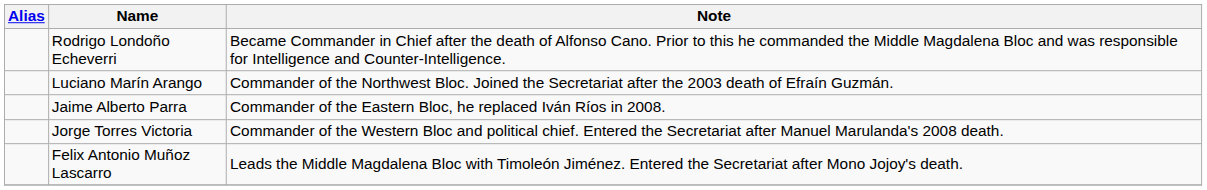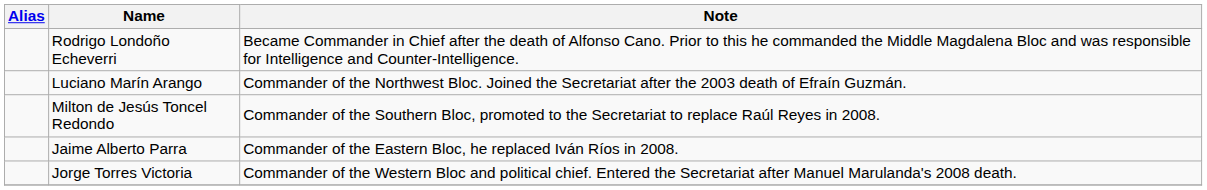+ row: Milton de Jesús Toncel Redondo | Commander of the Southern Bloc, promoted to the Secretariat to replace Raúl Reyes in 2008.
- row: Felix Antonio Muñoz Lascarro | Leads the Middle Magdalena Bloc with Timoleón Jiménez. Entered the Secretariat after Mono Jojoy's death.
